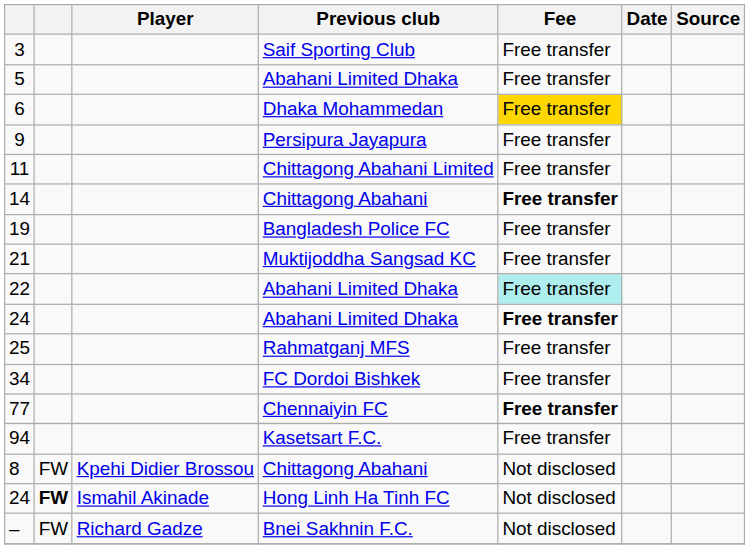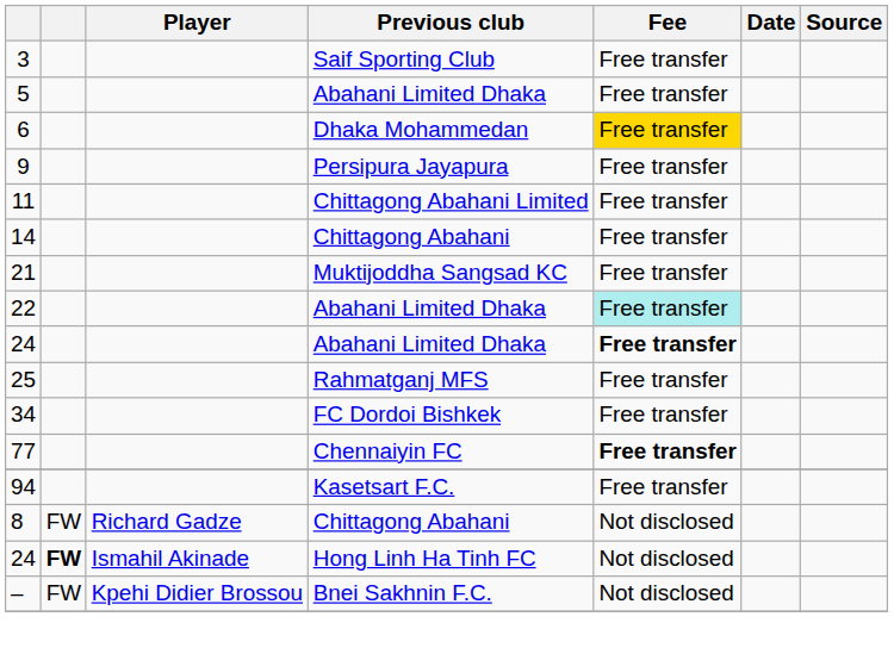14 | Fee: bold -> normal
- row: 19 | Bangladesh Police FC | Free transfer
8 | Player: Kpehi Didier Brossou -> Richard Gadze
– | Player: Richard Gadze -> Kpehi Didier Brossou
